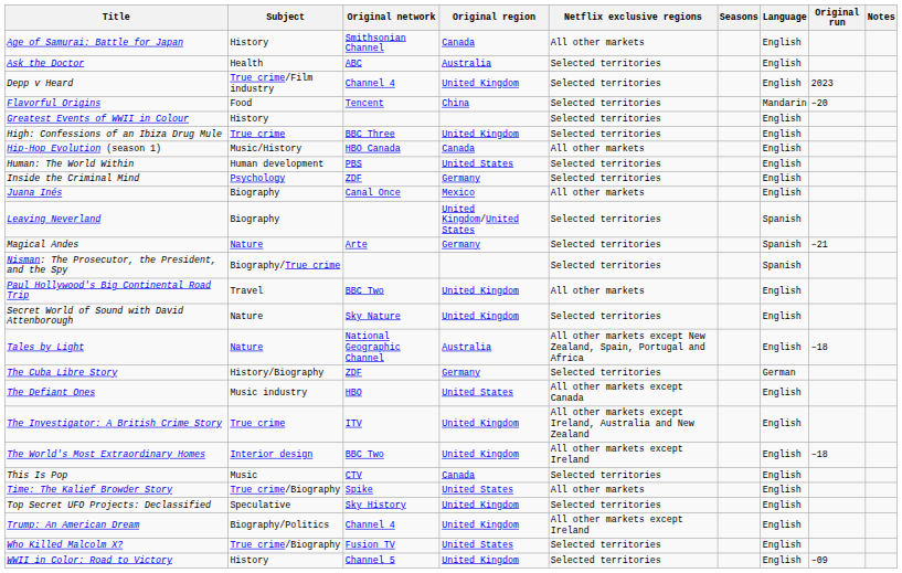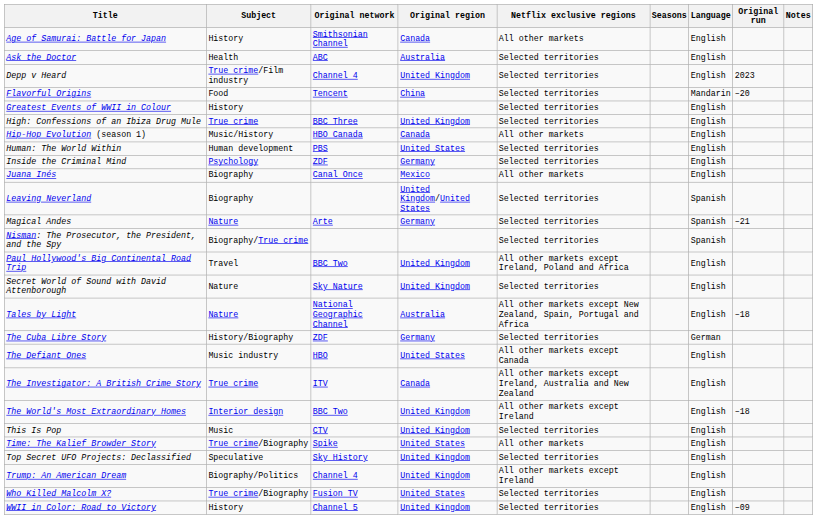Paul Hollywood's Big Continental Road Trip | Netflix exclusive regions: All other markets -> All other markets except Ireland, Poland and Africa
The Investigator: A British Crime Story | Original region: United Kingdom -> Canada
This Is Pop | Original region: Canada -> United Kingdom
